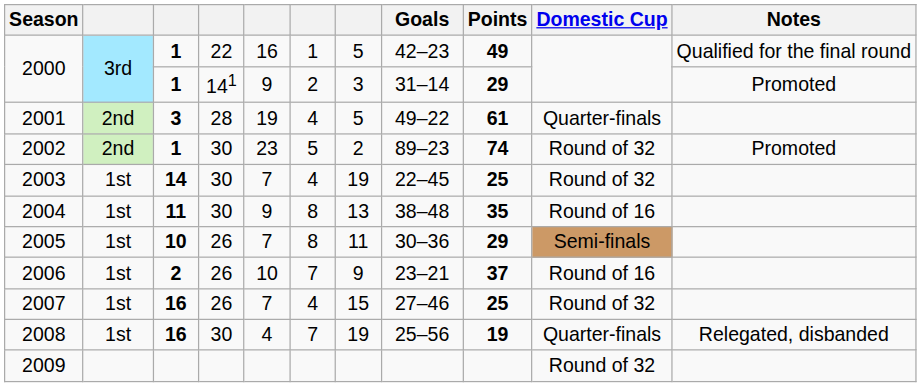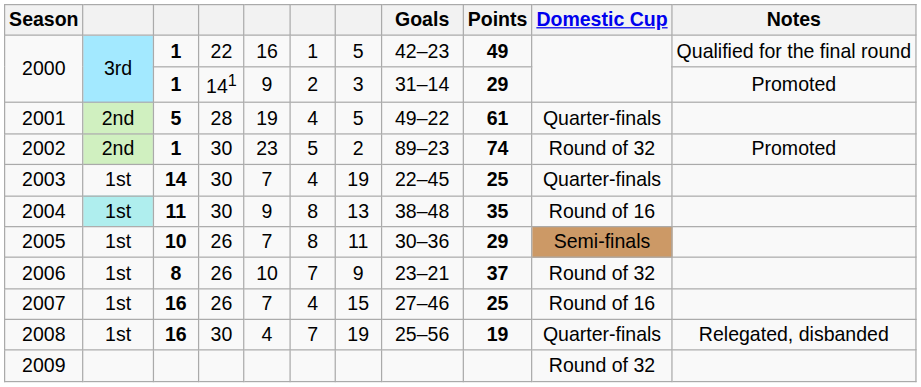2001 | column 3: 3 -> 5
2003 | Domestic Cup: Round of 32 -> Quarter-finals
2004 | column 2: no background -> paleturquoise background
2006 | column 3: 2 -> 8
2006 | Domestic Cup: Round of 16 -> Round of 32
2007 | Domestic Cup: Round of 32 -> Round of 16
